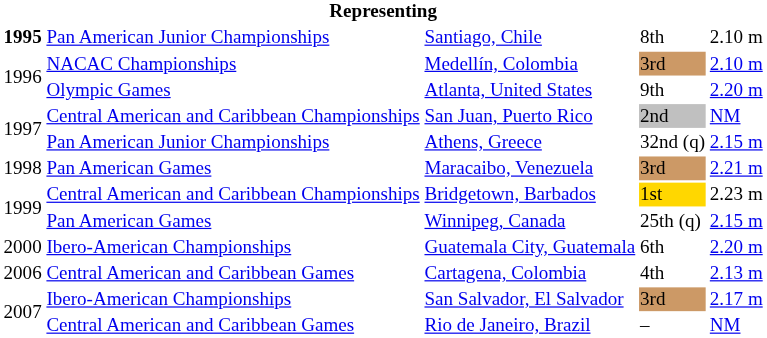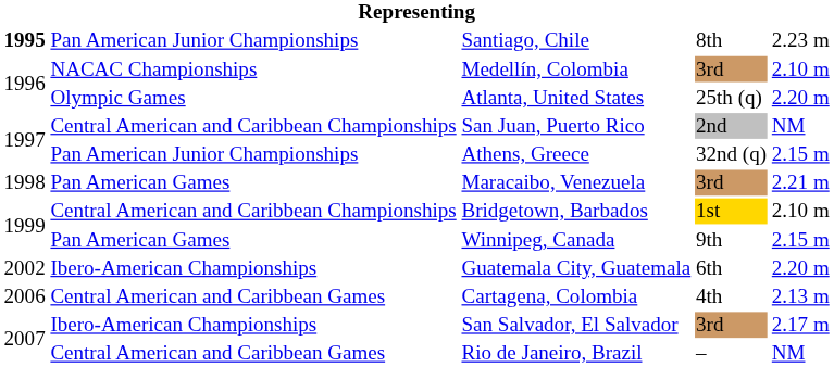Santiago, Chile | column 5: 2.10 m -> 2.23 m
Atlanta, United States | column 4: 9th -> 25th (q)
Bridgetown, Barbados | column 5: 2.23 m -> 2.10 m
Winnipeg, Canada | column 4: 25th (q) -> 9th
Guatemala City, Guatemala | column 1: 2000 -> 2002
